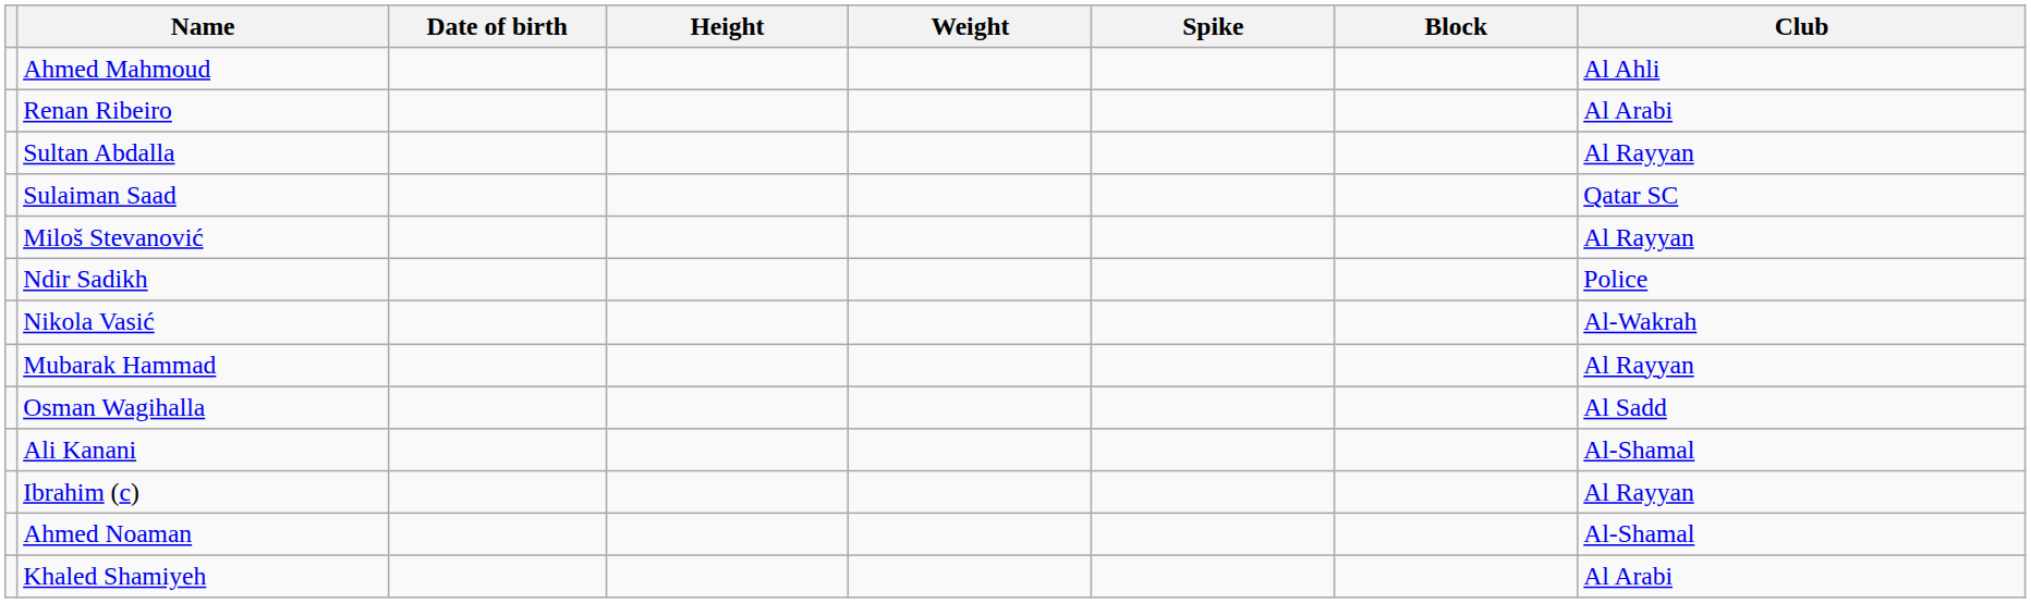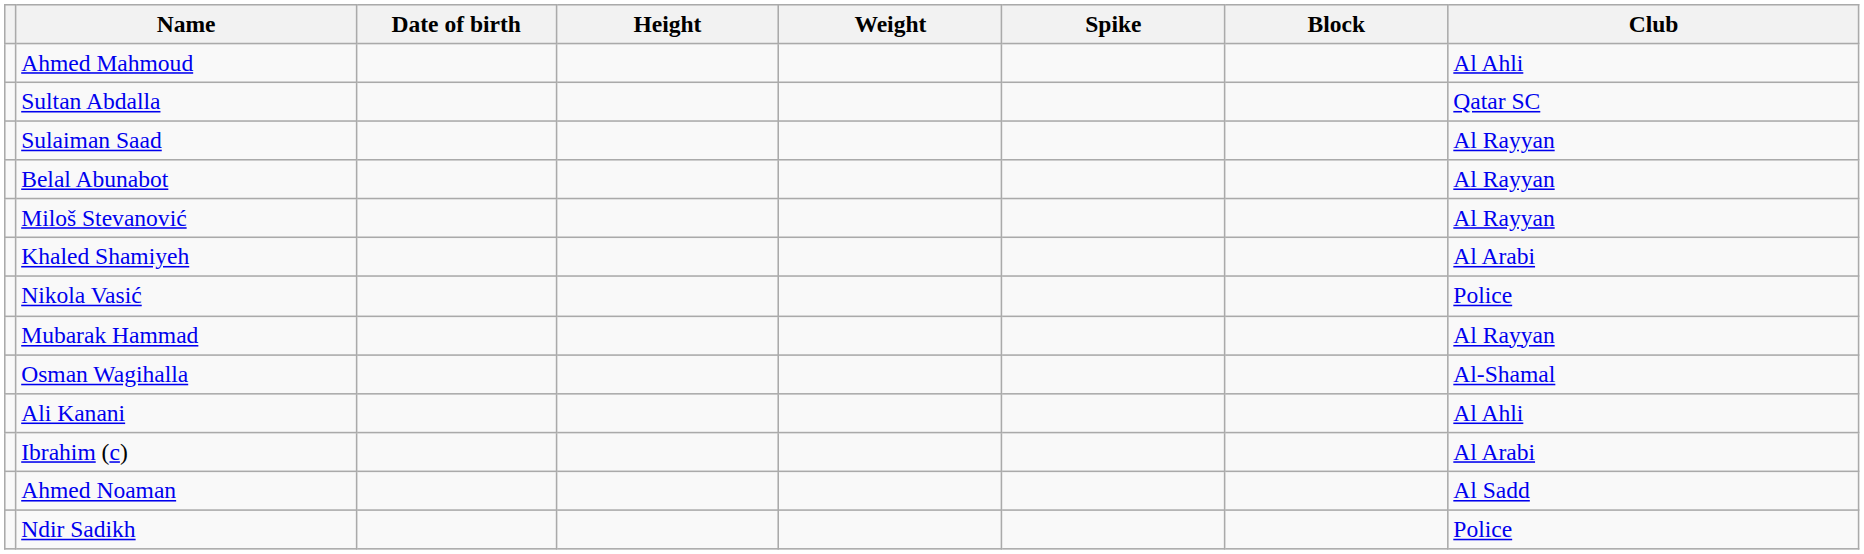- row: Renan Ribeiro | Al Arabi
Sultan Abdalla | Club: Al Rayyan -> Qatar SC
Sulaiman Saad | Club: Qatar SC -> Al Rayyan
+ row: Belal Abunabot | Al Rayyan
rows swapped: Ndir Sadikh <-> Khaled Shamiyeh
Nikola Vasić | Club: Al-Wakrah -> Police
Osman Wagihalla | Club: Al Sadd -> Al-Shamal
Ali Kanani | Club: Al-Shamal -> Al Ahli
Ibrahim (c) | Club: Al Rayyan -> Al Arabi
Ahmed Noaman | Club: Al-Shamal -> Al Sadd
